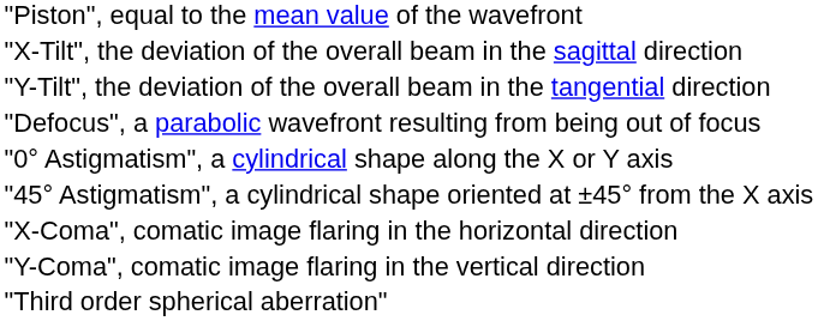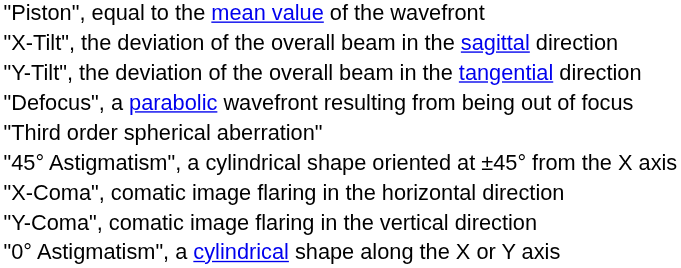rows swapped: "0° Astigmatism", a cylindrical shape along the X or Y axis <-> "Third order spherical aberration"
